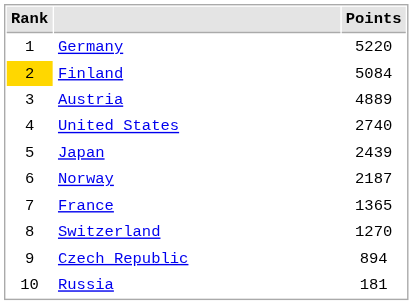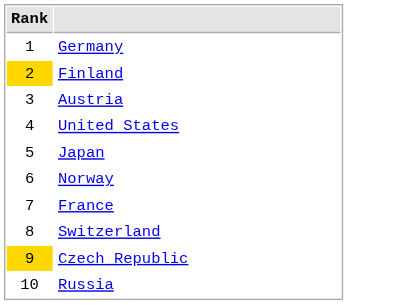- column: Points | 5220 | 5084 | 4889 | 2740 | 2439 | 2187 | 1365 | 1270 | 894 | 181
Czech Republic | Rank: no background -> gold background
